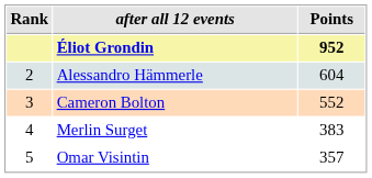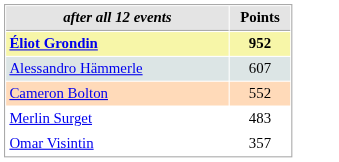- column: Rank | 2 | 3 | 4 | 5
Alessandro Hämmerle | Points: 604 -> 607
Merlin Surget | Points: 383 -> 483
